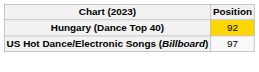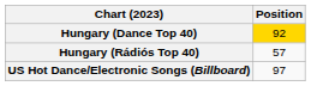+ row: Hungary (Rádiós Top 40) | 57
